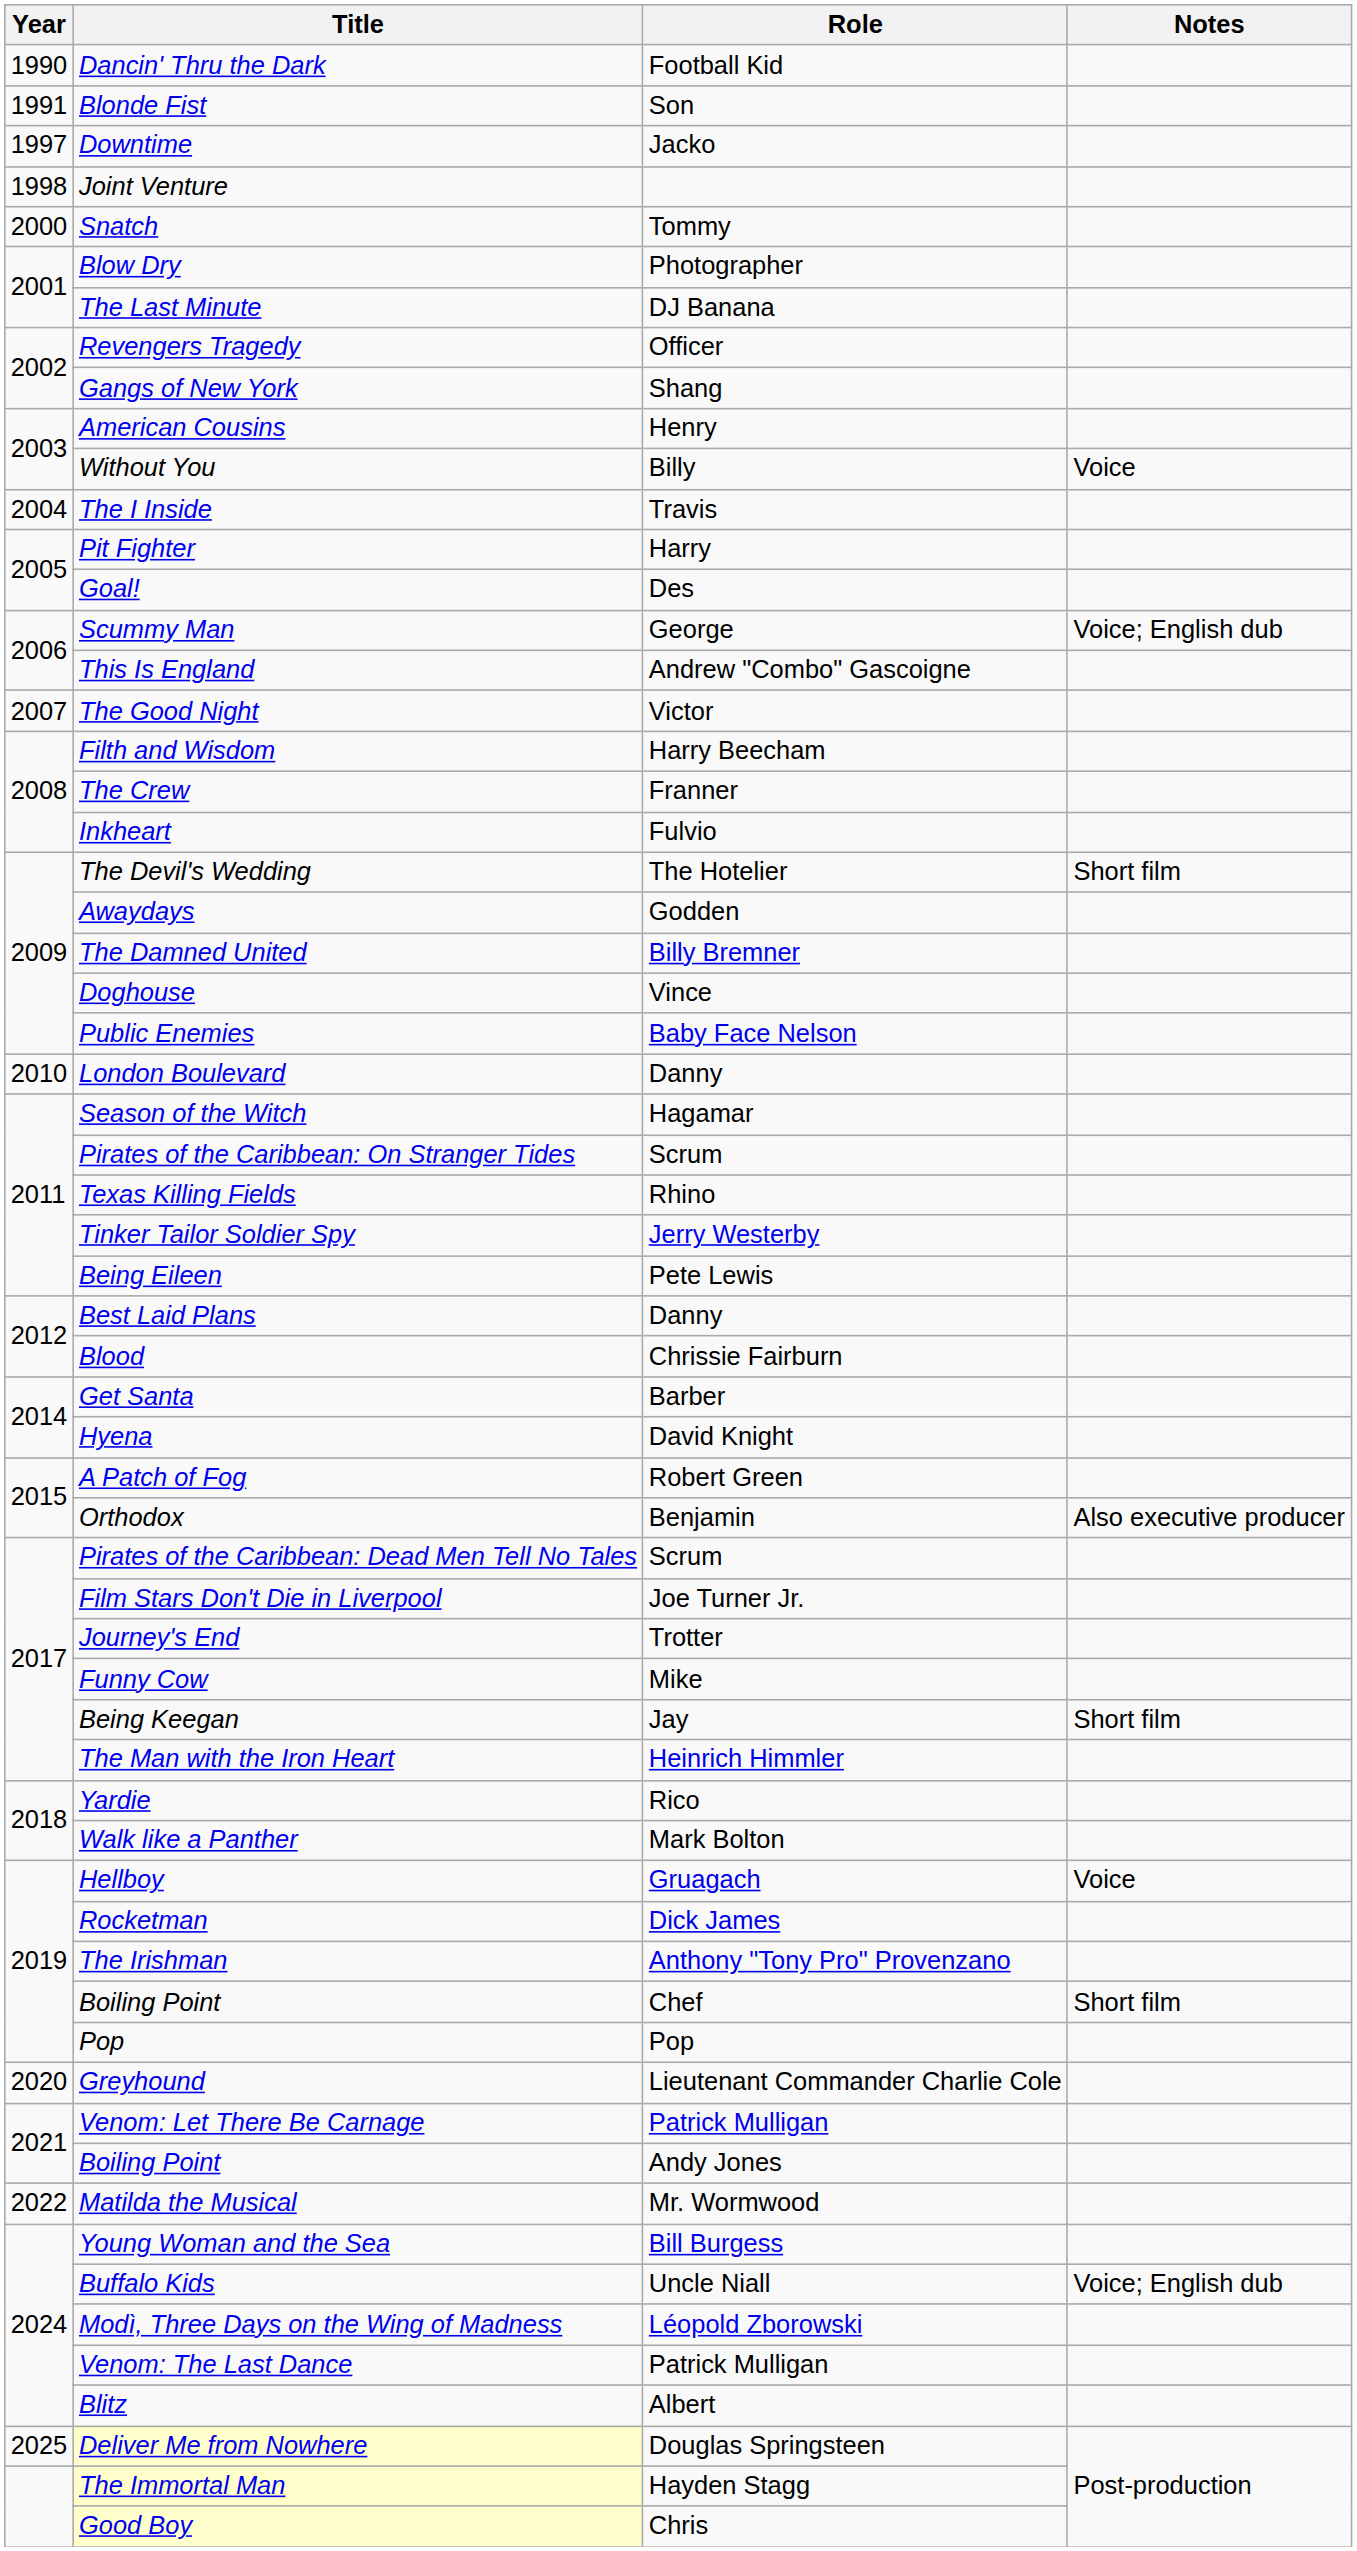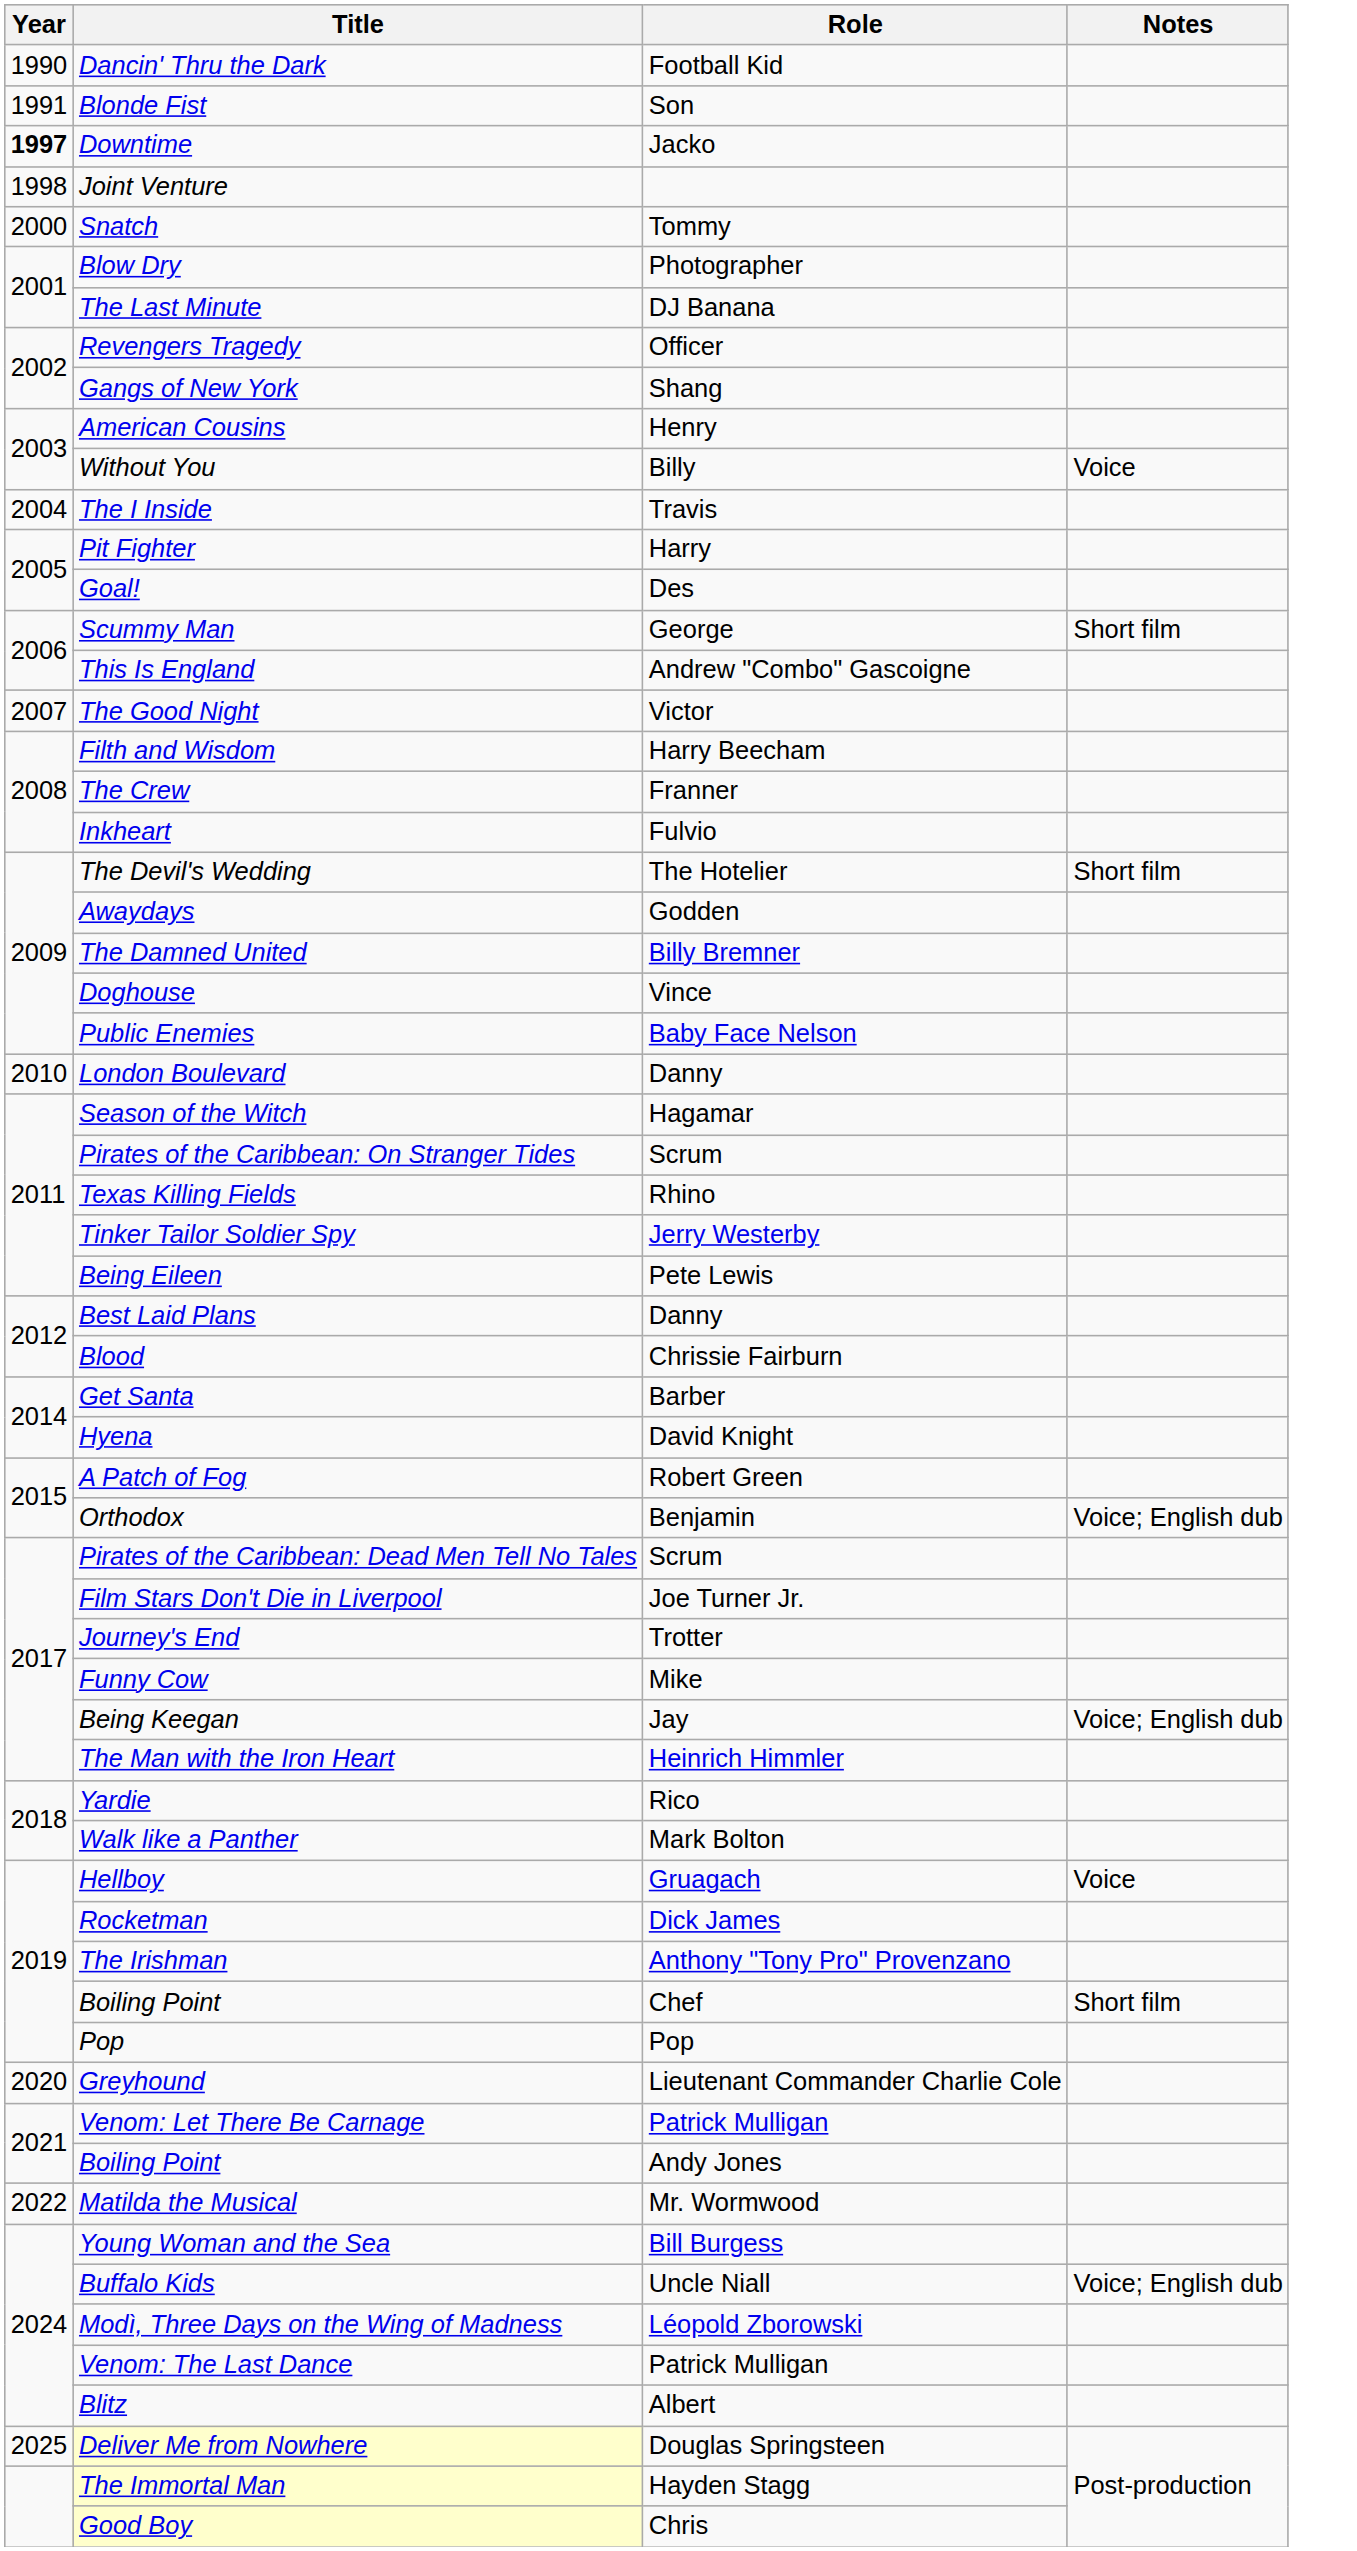Downtime | Year: normal -> bold
Scummy Man | Notes: Voice; English dub -> Short film
Orthodox | Notes: Also executive producer -> Voice; English dub
Being Keegan | Notes: Short film -> Voice; English dub
